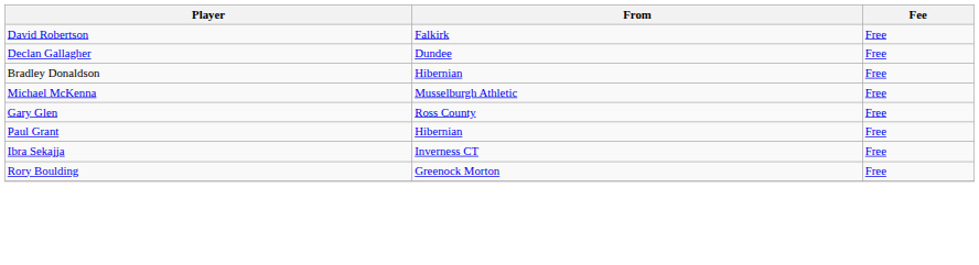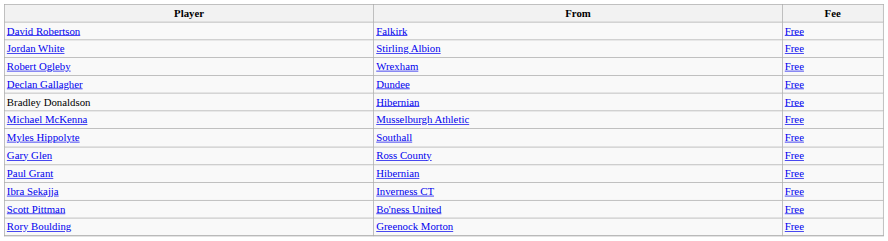+ row: Jordan White | Stirling Albion | Free
+ row: Robert Ogleby | Wrexham | Free
+ row: Myles Hippolyte | Southall | Free
+ row: Scott Pittman | Bo'ness United | Free
